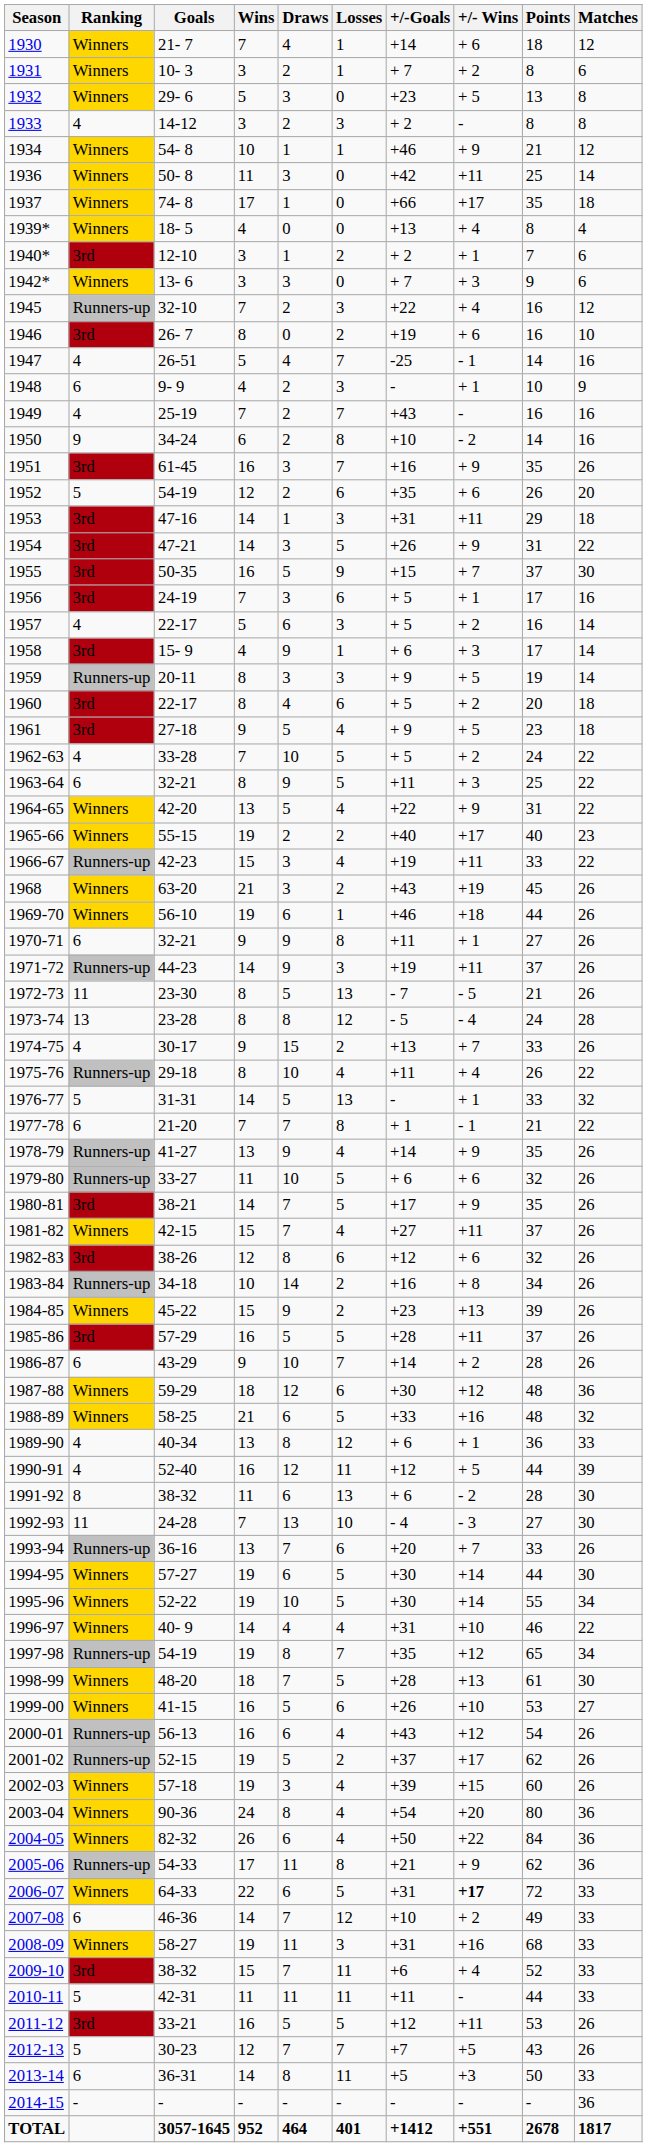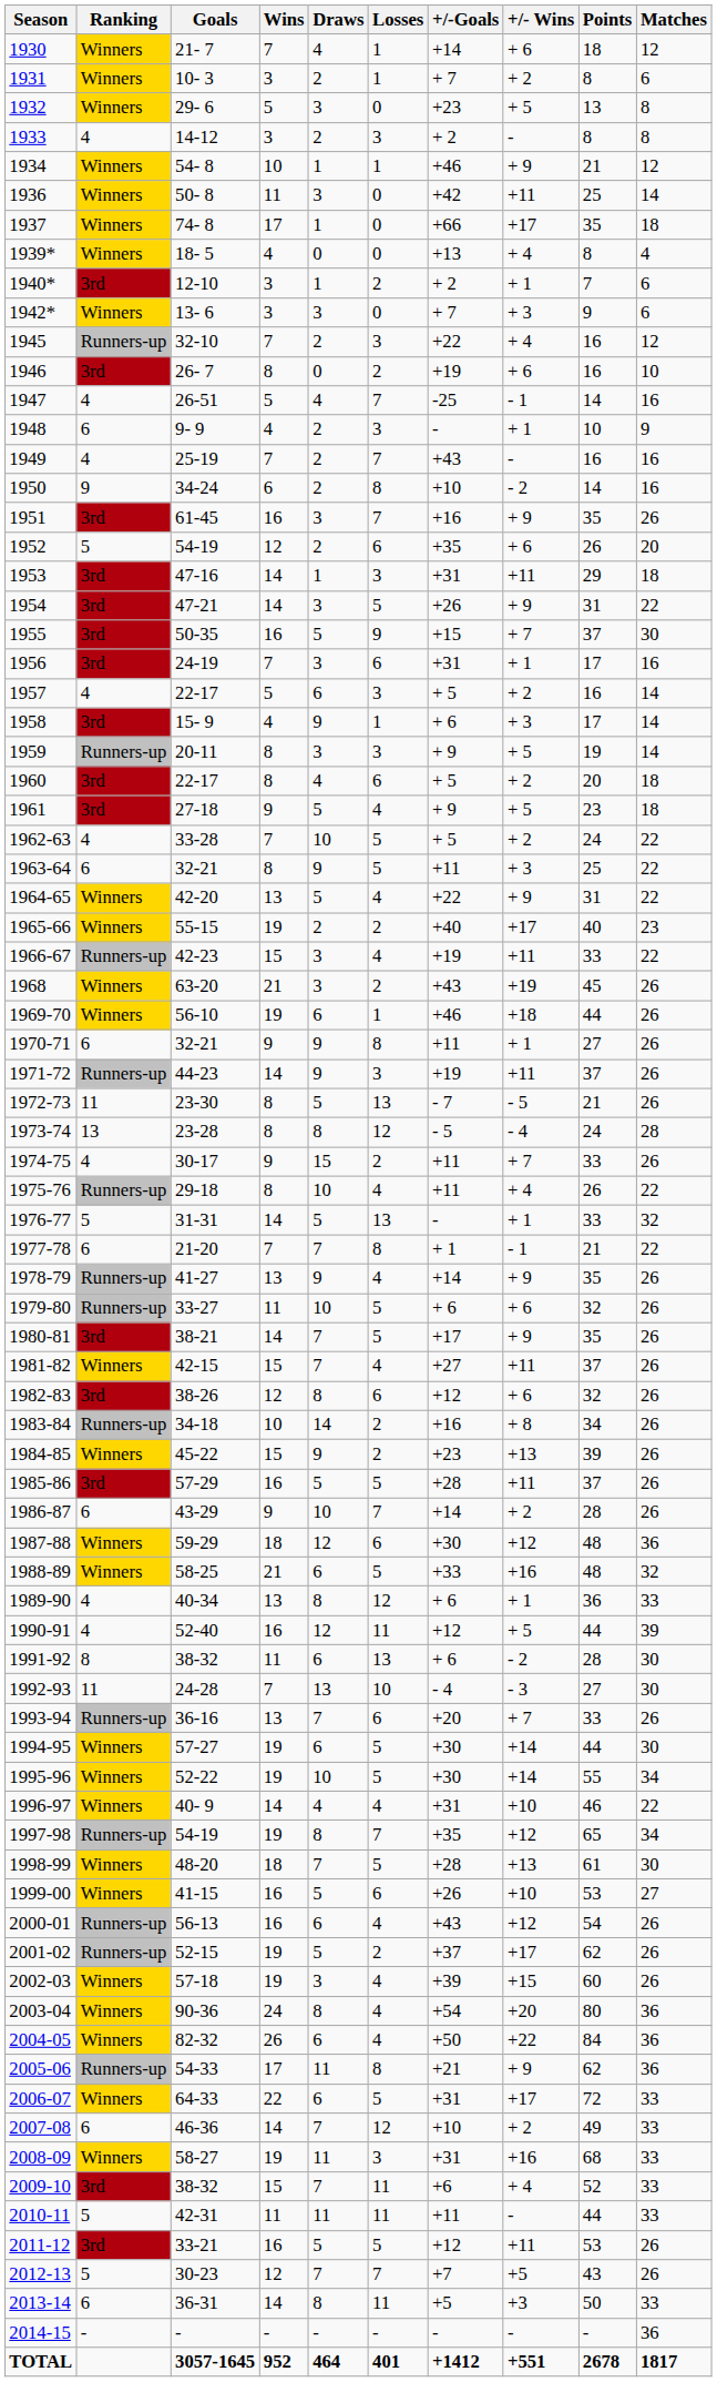1956 | +/-Goals: + 5 -> +31
1974-75 | +/-Goals: +13 -> +11
2006-07 | +/- Wins: bold -> normal
